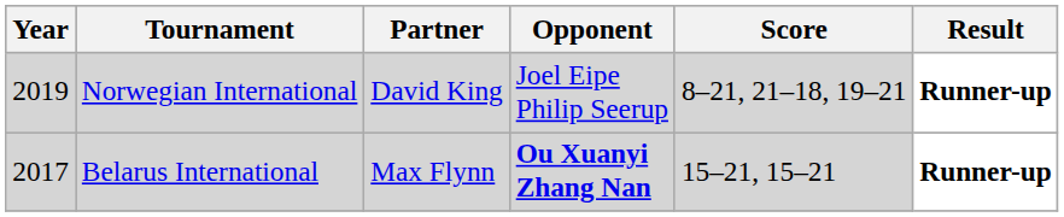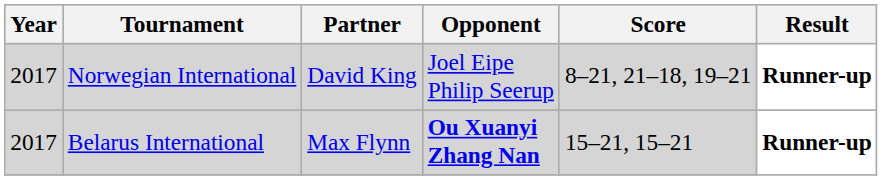Norwegian International | Year: 2019 -> 2017
